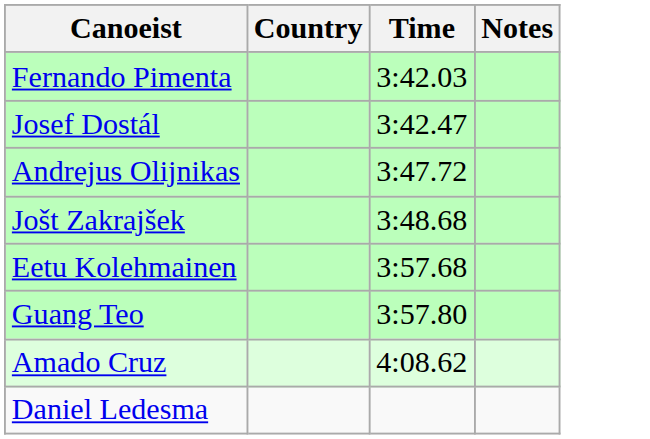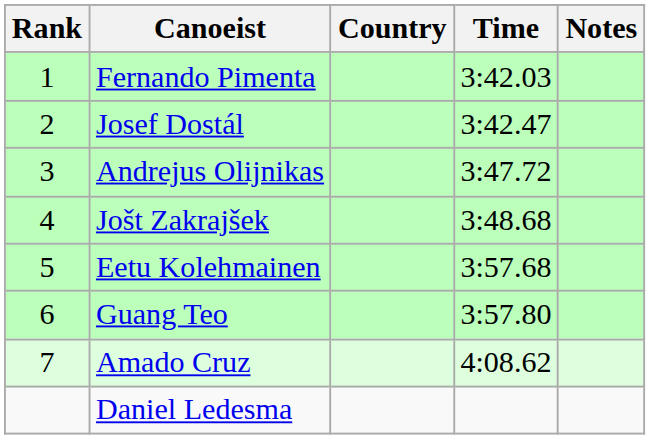+ column: Rank | 1 | 2 | 3 | 4 | 5 | 6 | 7
